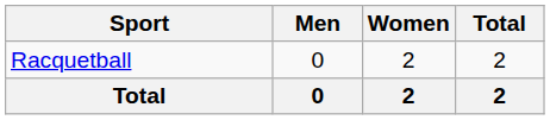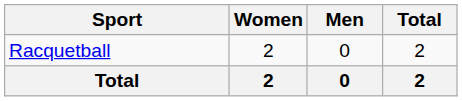columns swapped: Men <-> Women
